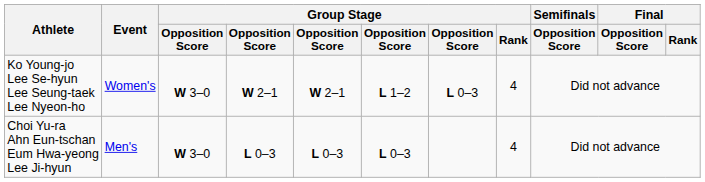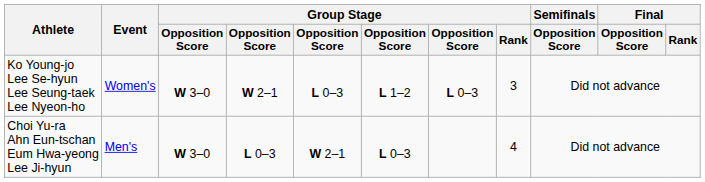Ko Young-jo Lee Se-hyun Lee Seung-taek Lee Nyeon-ho | column 5: W 2–1 -> L 0–3
Ko Young-jo Lee Se-hyun Lee Seung-taek Lee Nyeon-ho | Group Stage / Rank: 4 -> 3
Choi Yu-ra Ahn Eun-tschan Eum Hwa-yeong Lee Ji-hyun | column 5: L 0–3 -> W 2–1
